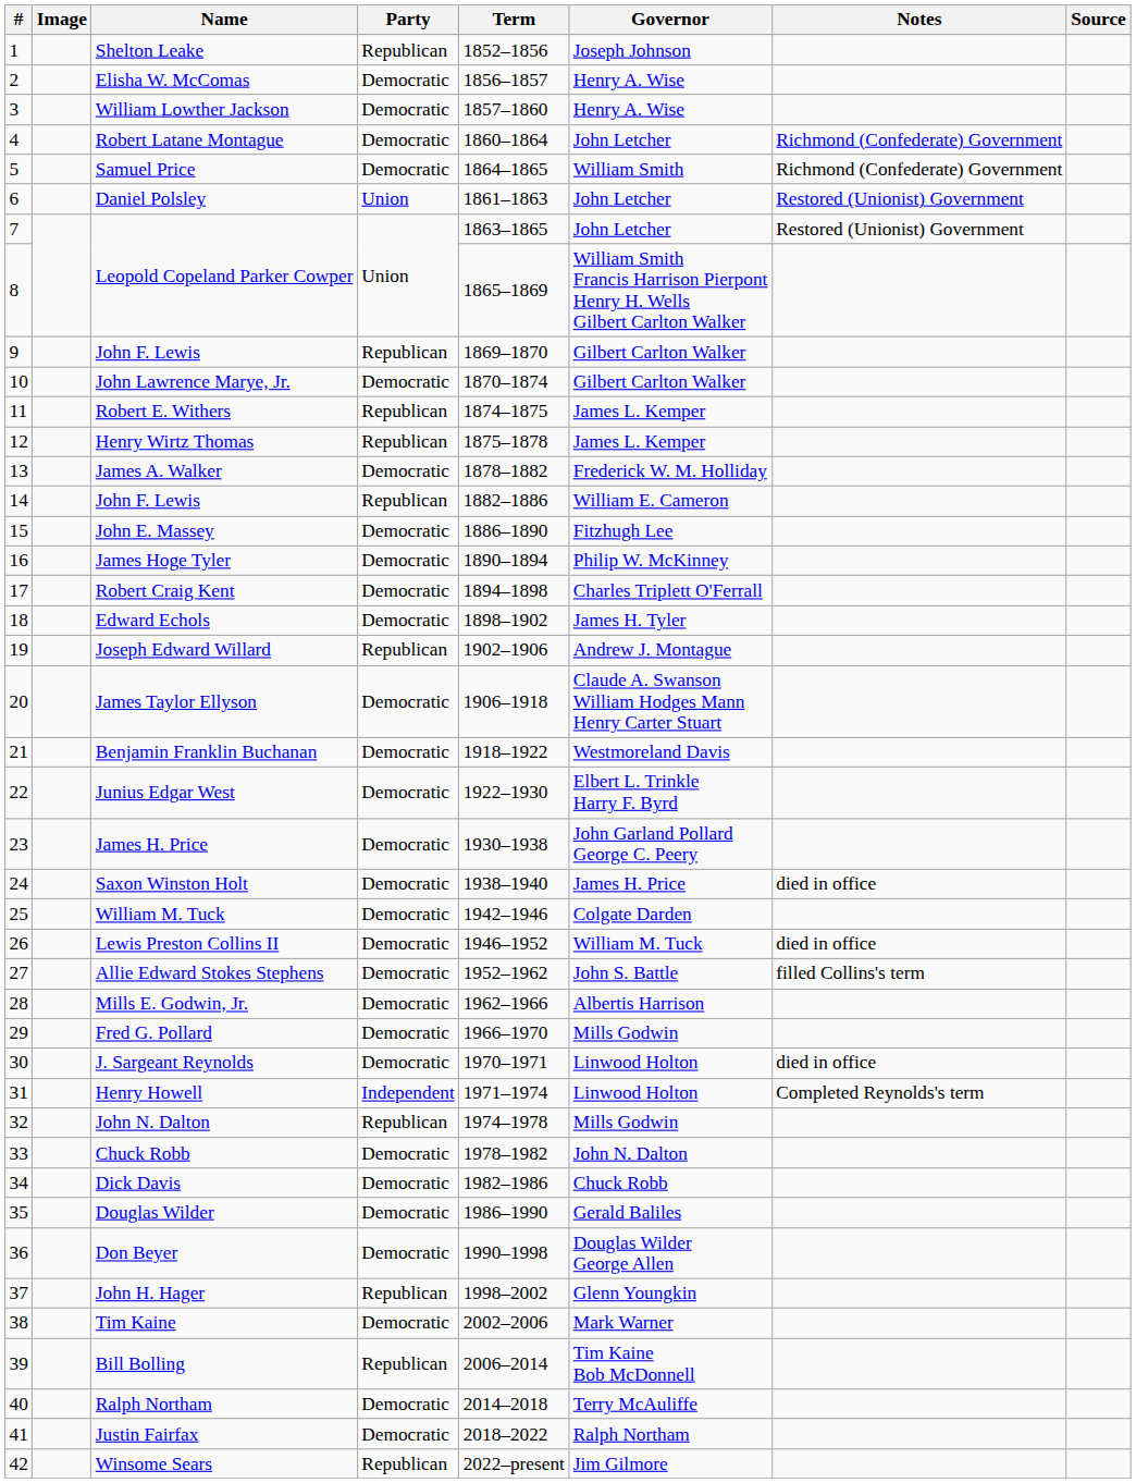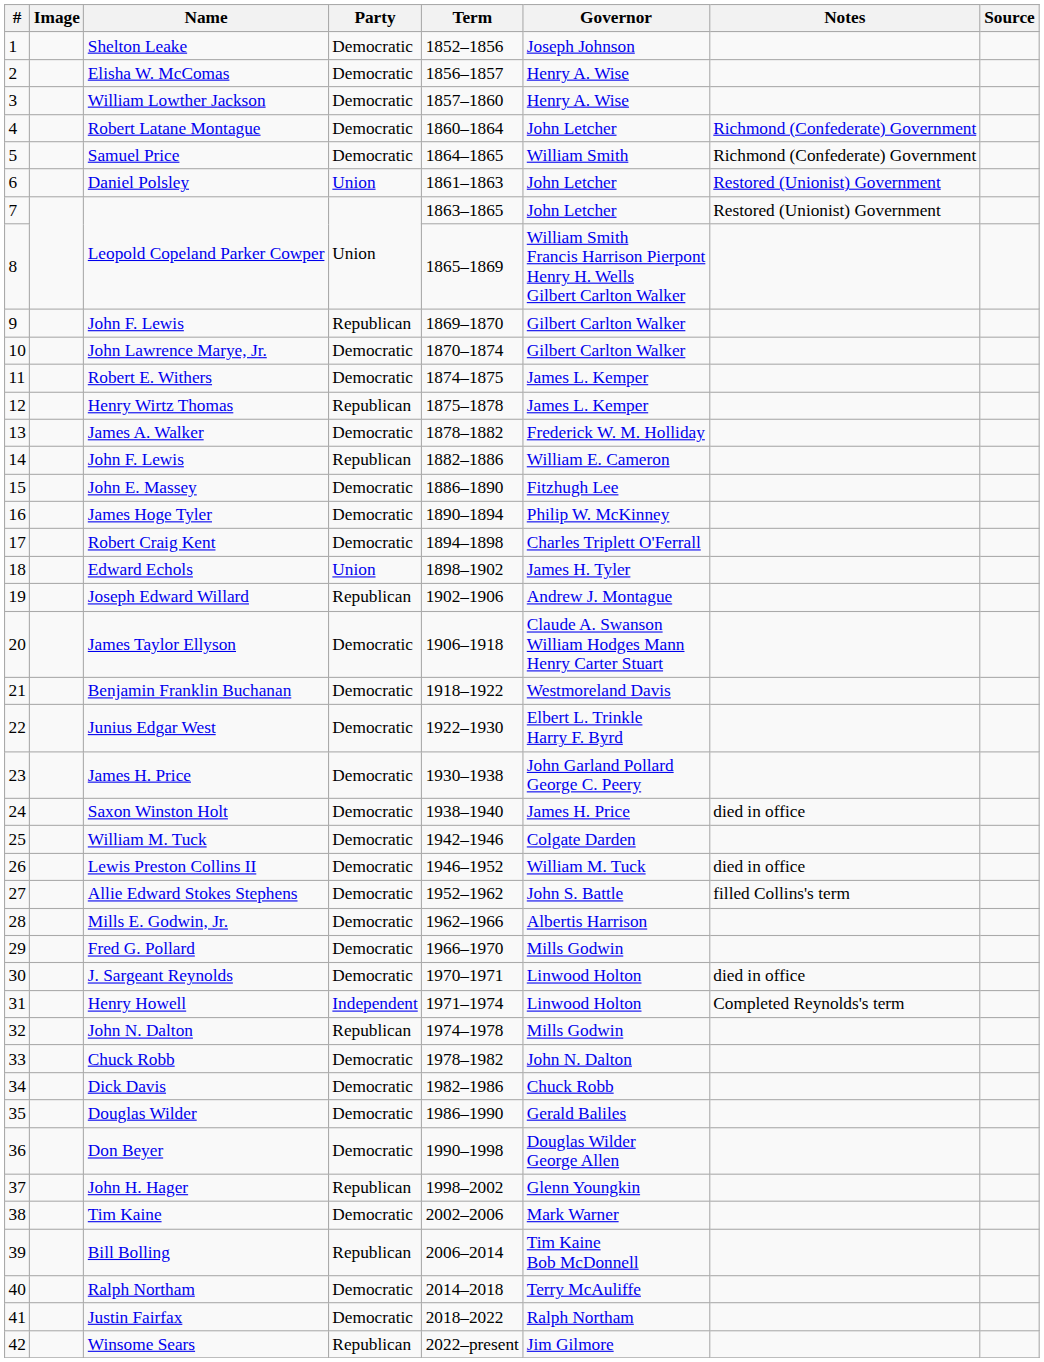Shelton Leake | Party: Republican -> Democratic
Robert E. Withers | Party: Republican -> Democratic
Edward Echols | Party: Democratic -> Union
